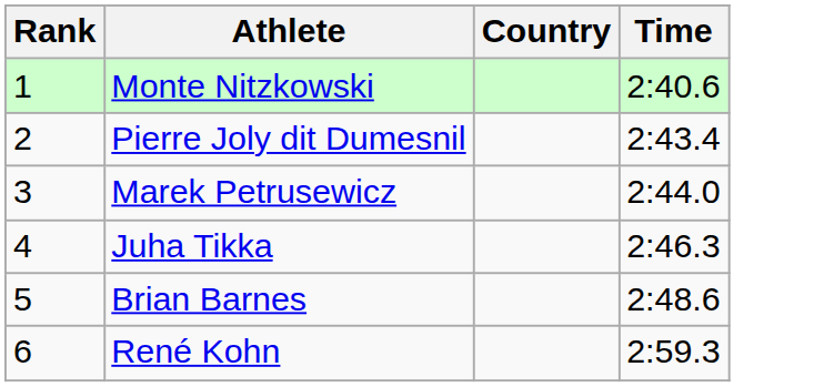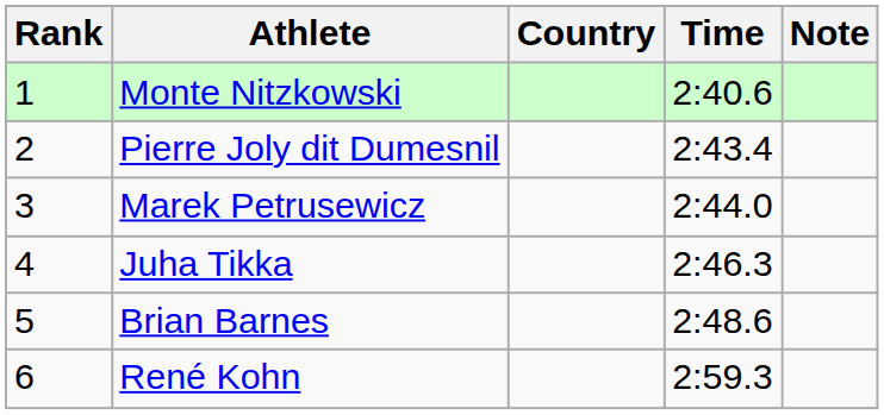+ column: Note
